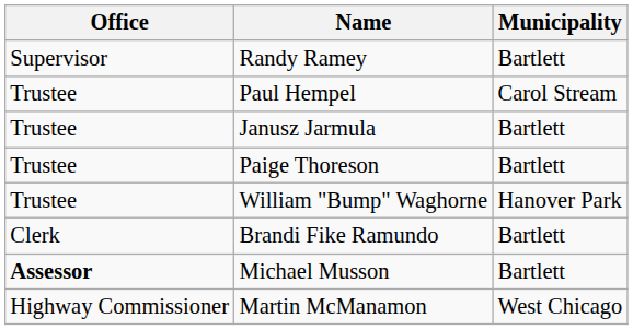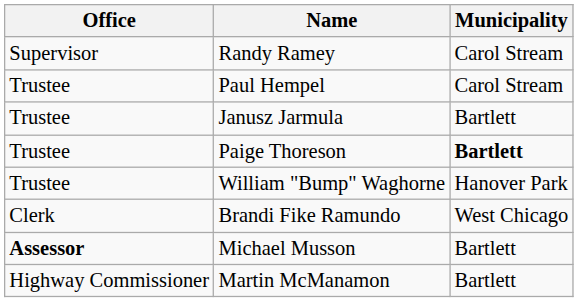Randy Ramey | Municipality: Bartlett -> Carol Stream
Paige Thoreson | Municipality: normal -> bold
Brandi Fike Ramundo | Municipality: Bartlett -> West Chicago
Martin McManamon | Municipality: West Chicago -> Bartlett
